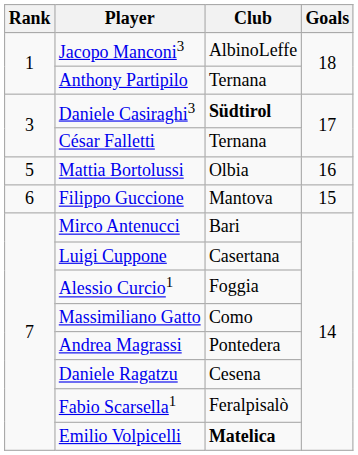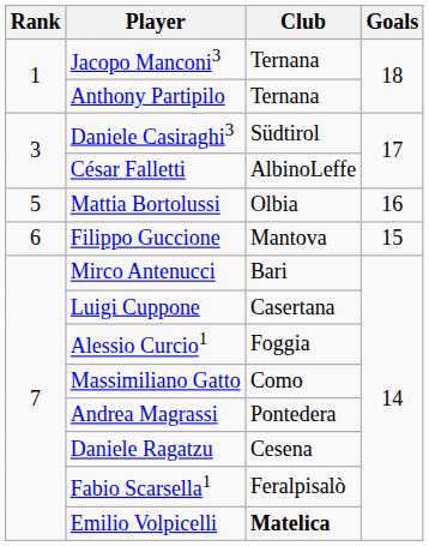Jacopo Manconi3 | Club: AlbinoLeffe -> Ternana
Daniele Casiraghi3 | Club: bold -> normal
César Falletti | Club: Ternana -> AlbinoLeffe
